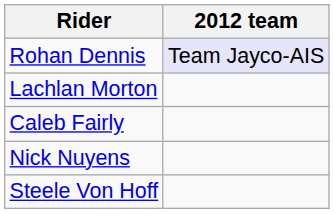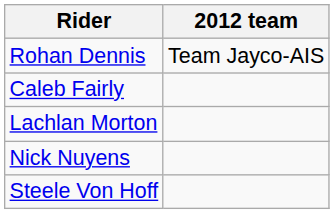Rohan Dennis | 2012 team: lavender background -> no background
rows swapped: Caleb Fairly <-> Lachlan Morton
